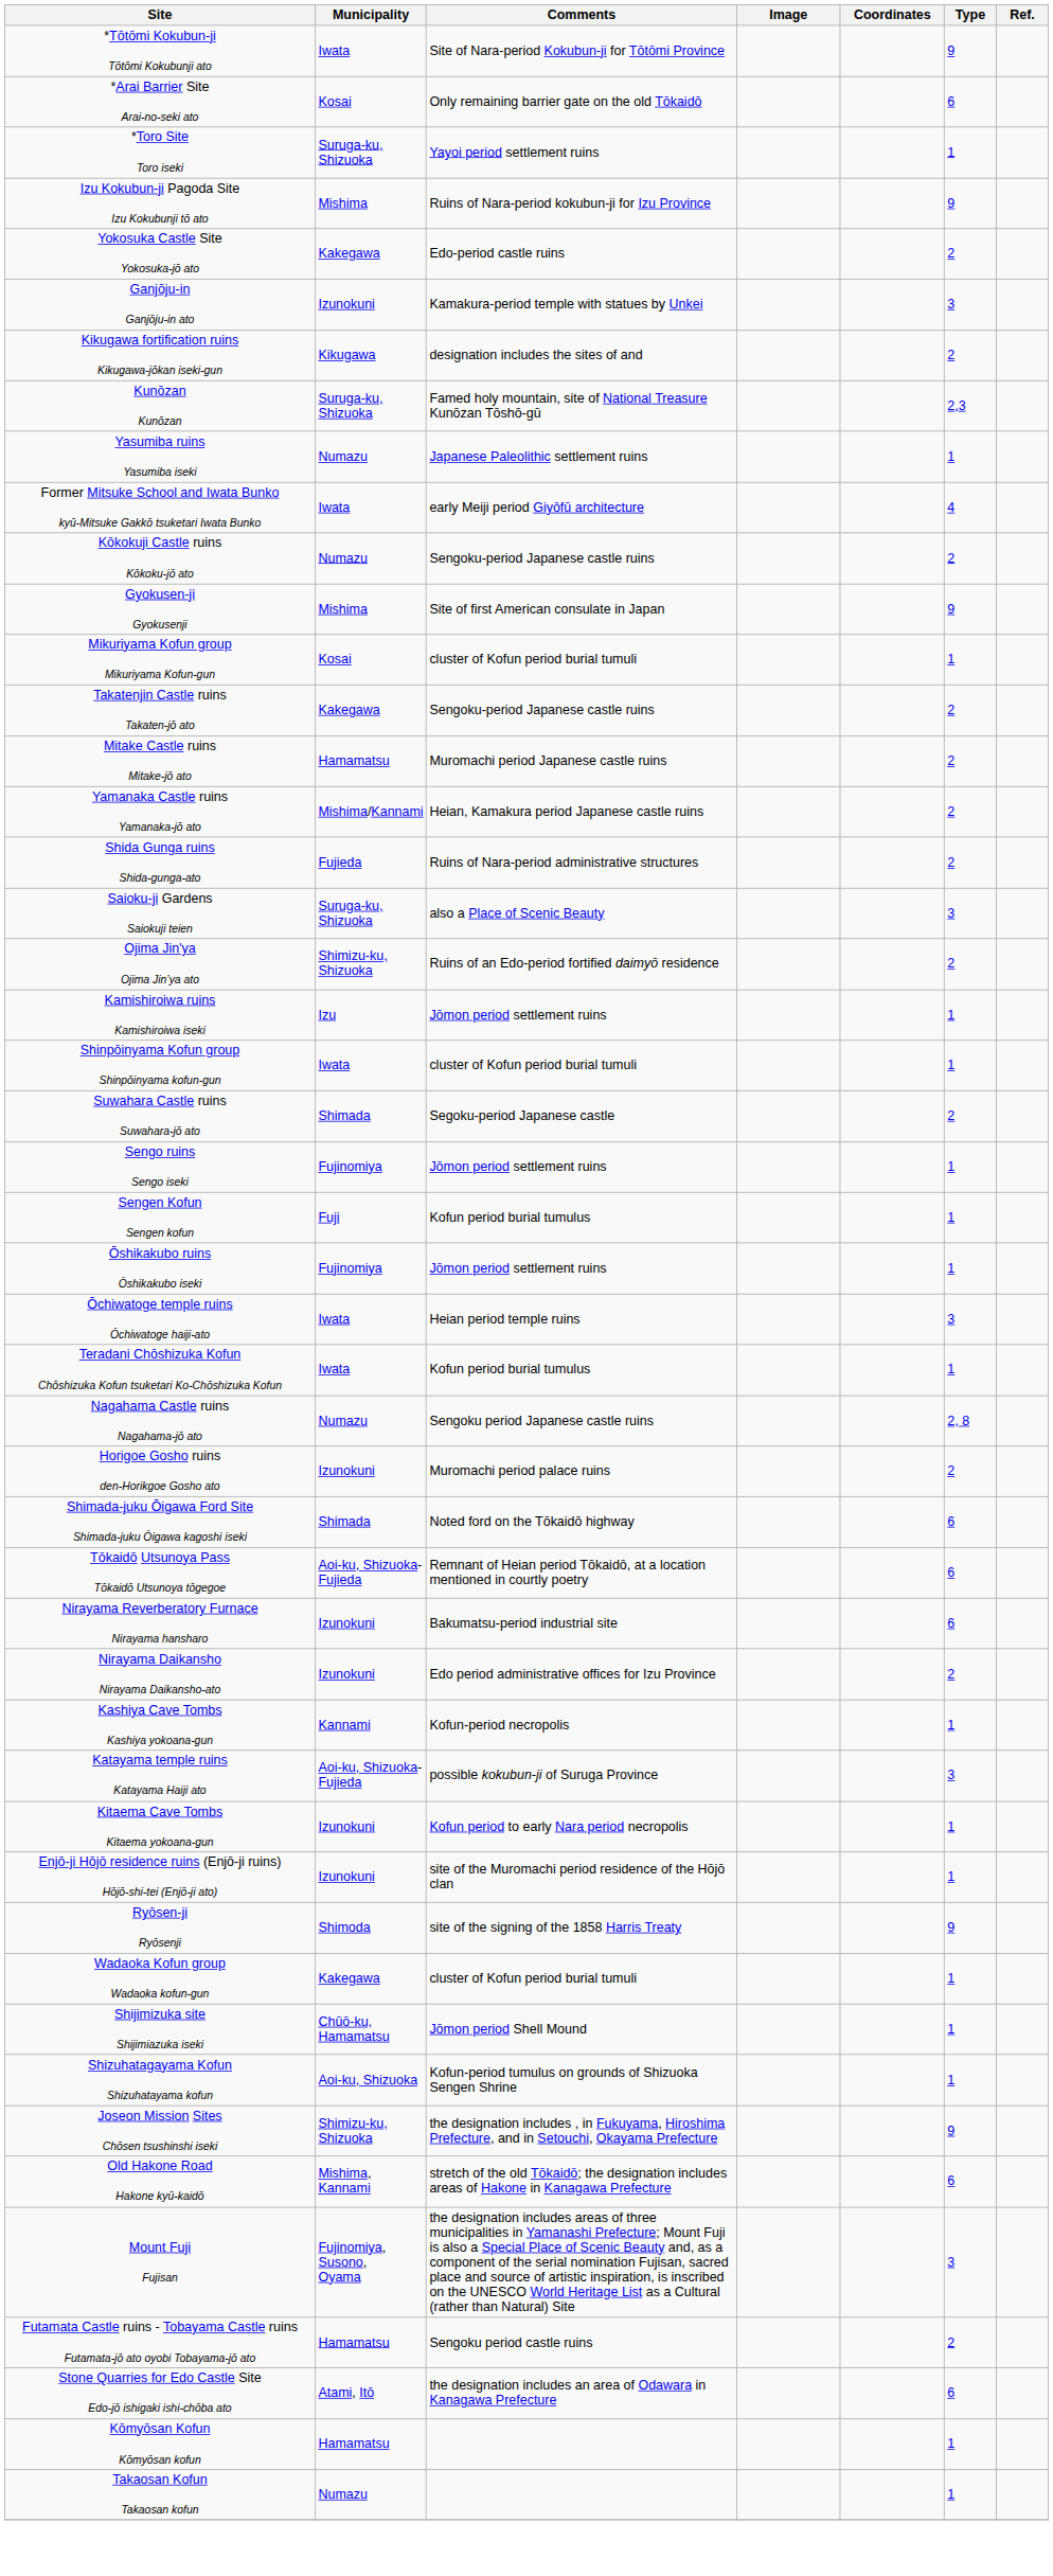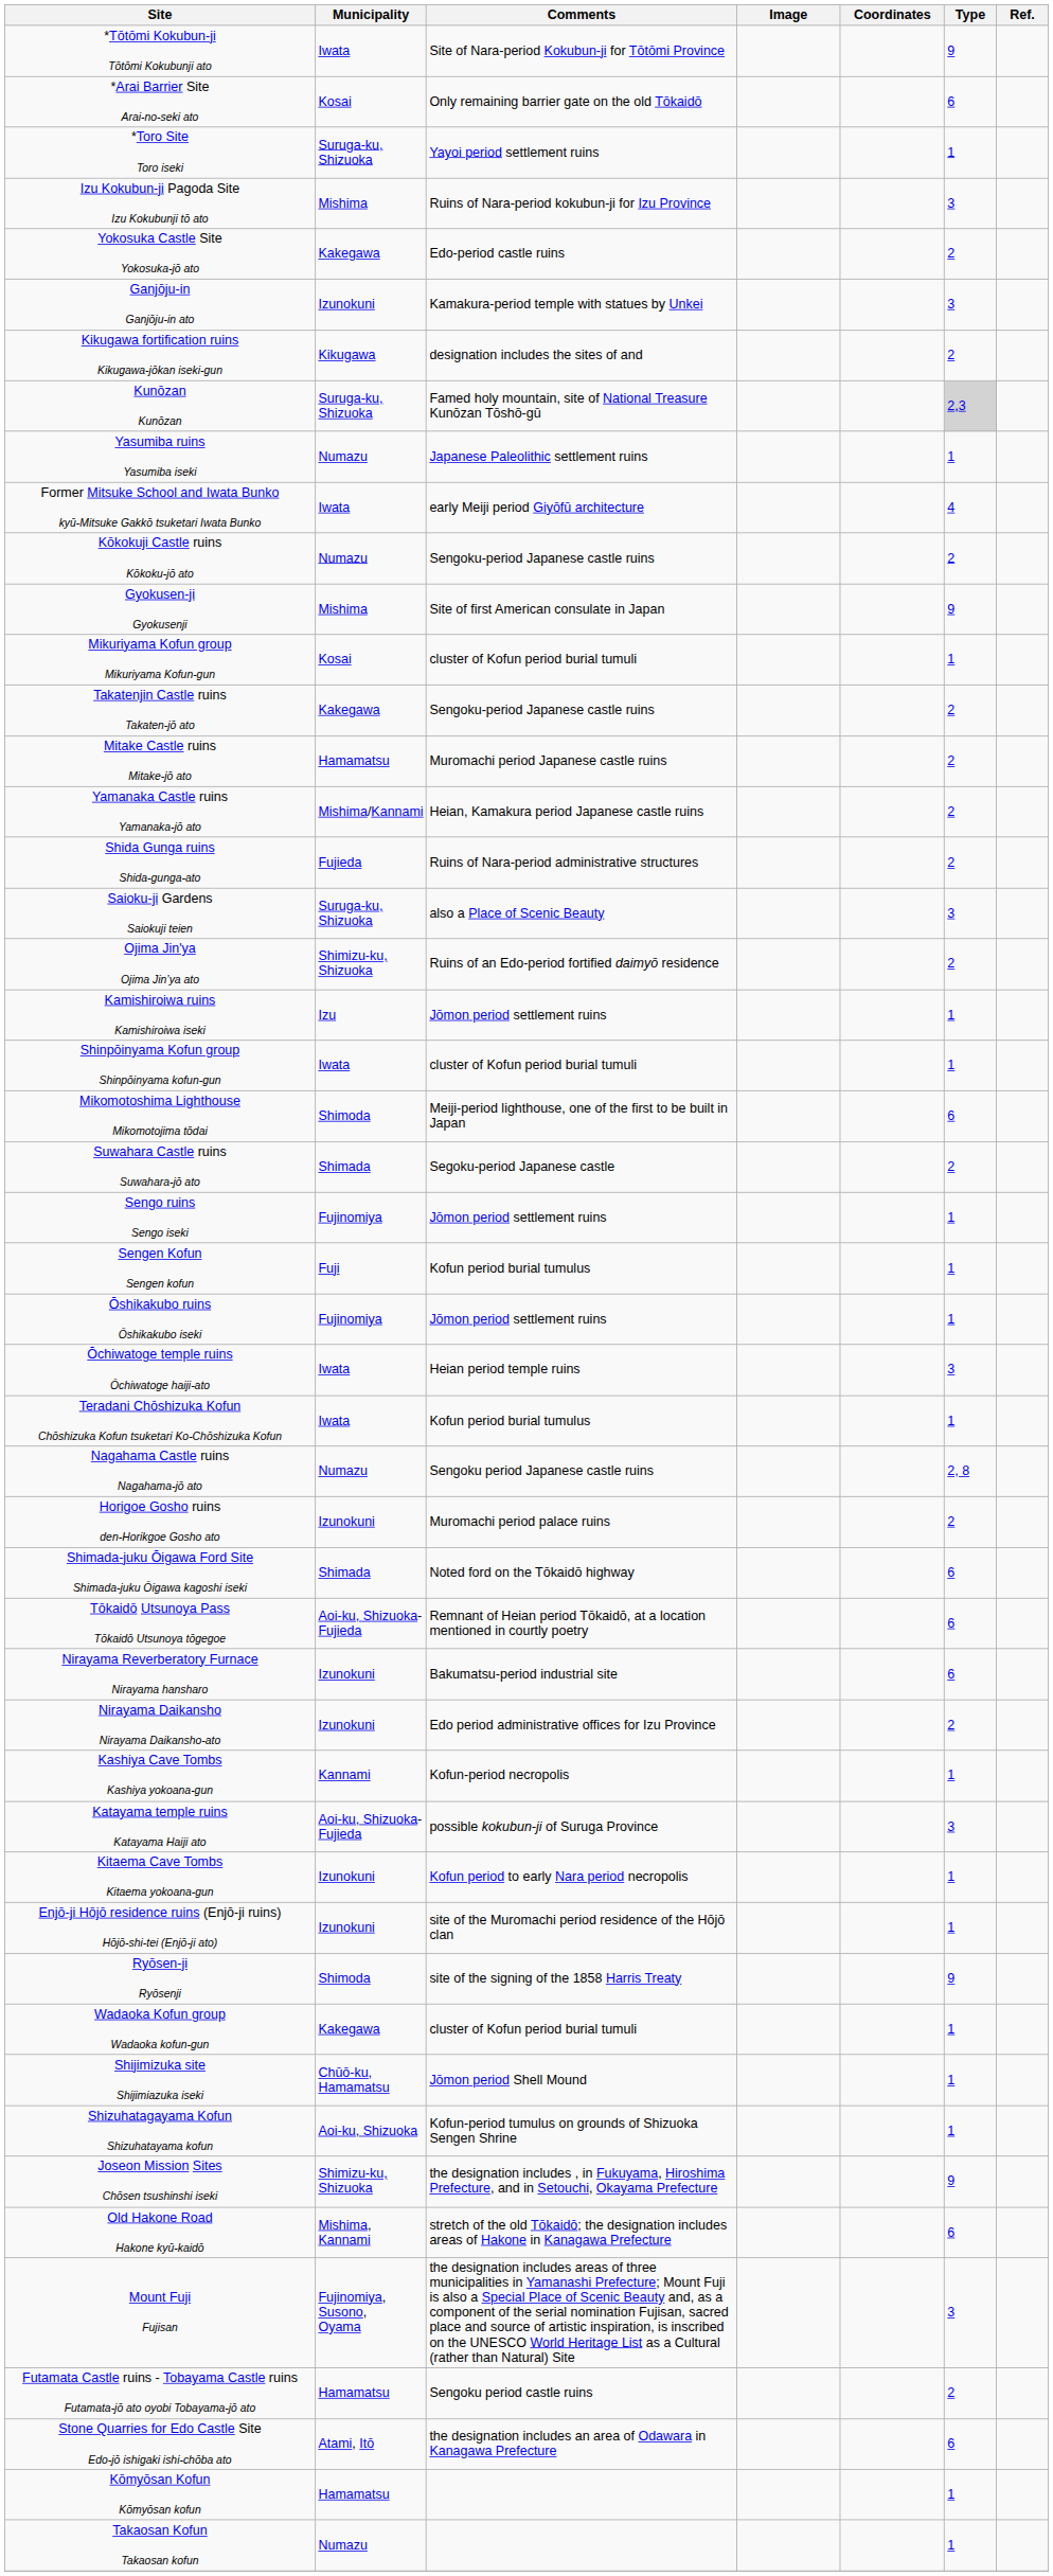Izu Kokubun-ji Pagoda Site Izu Kokubunji tō ato | Type: 9 -> 3
Kunōzan Kunōzan | Type: no background -> lightgrey background
+ row: Mikomotoshima Lighthouse Mikomotojima tōdai | Shimoda | Meiji-period lighthouse, one of the first to be built in Japan | 6
